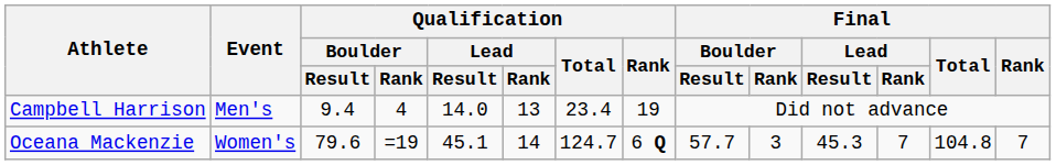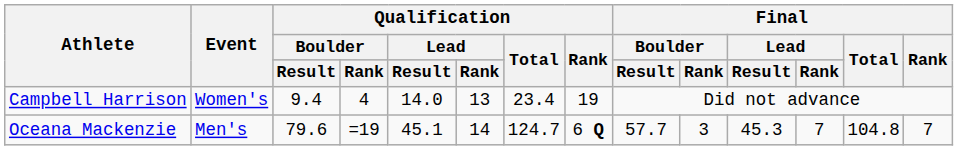Campbell Harrison | Event: Men's -> Women's
Oceana Mackenzie | Event: Women's -> Men's
